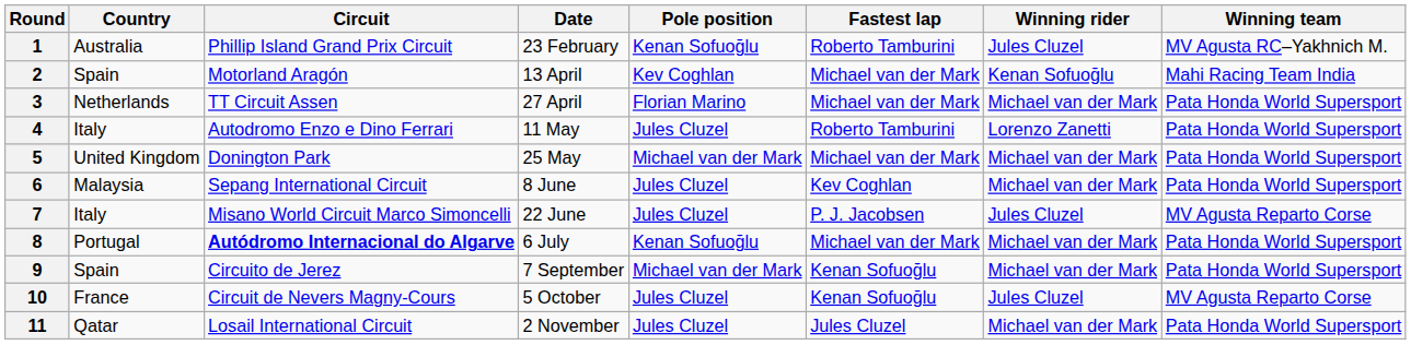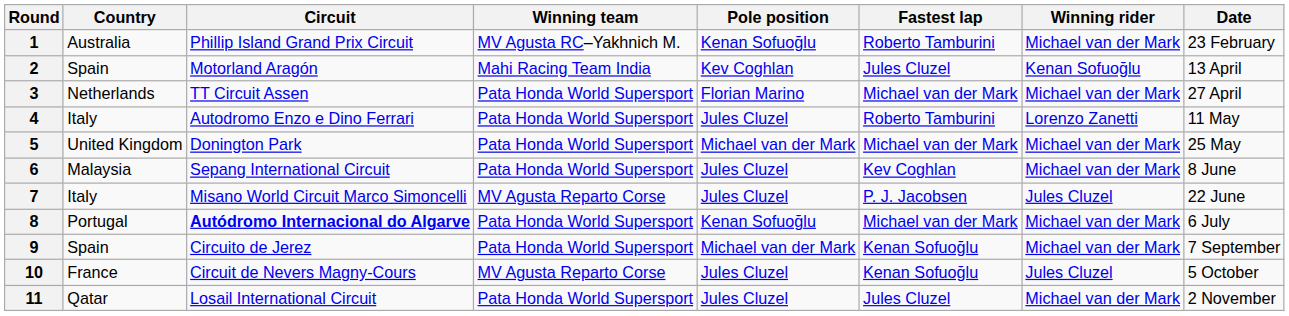columns swapped: Date <-> Winning team
1 | Winning rider: Jules Cluzel -> Michael van der Mark
2 | Fastest lap: Michael van der Mark -> Jules Cluzel
